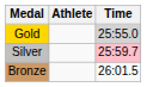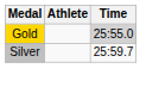Silver | Time: pink background -> no background
- row: Bronze | 26:01.5
